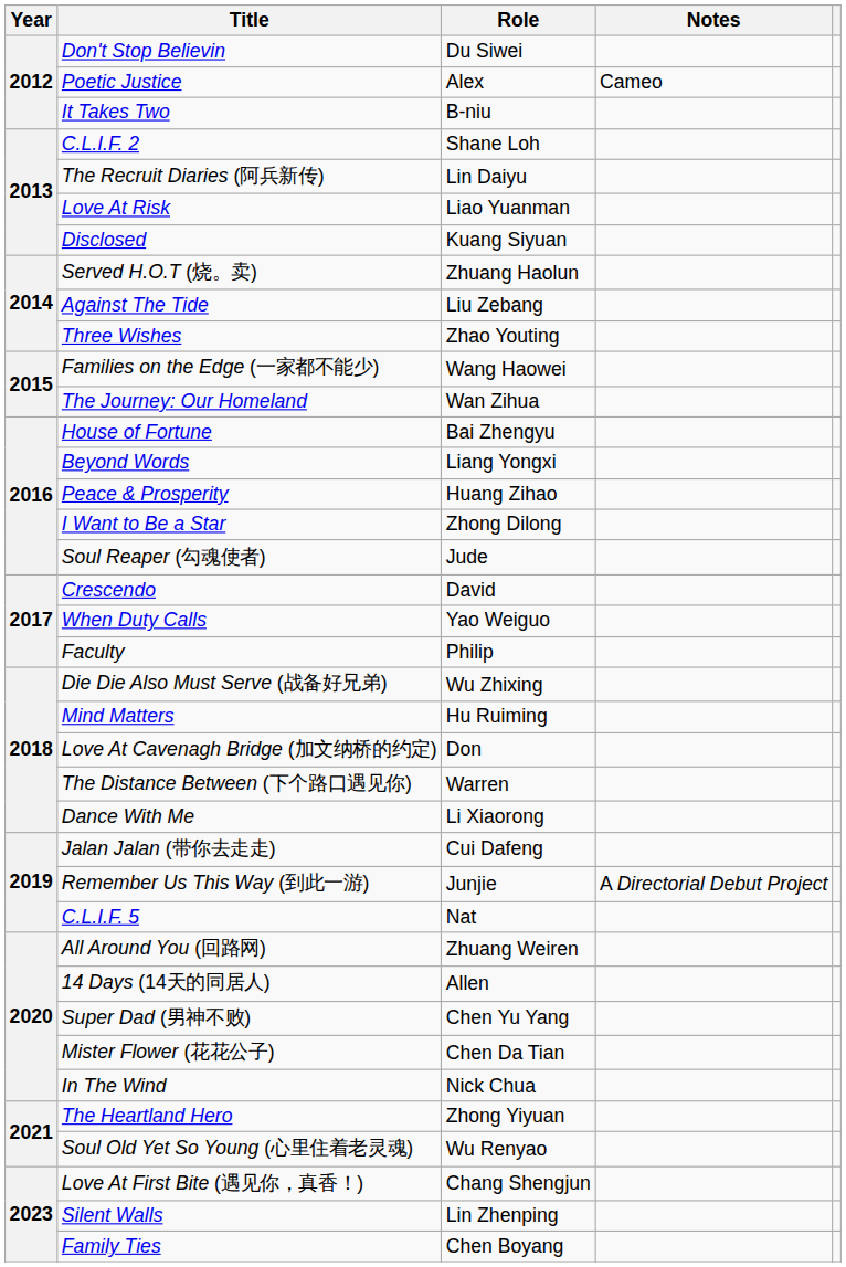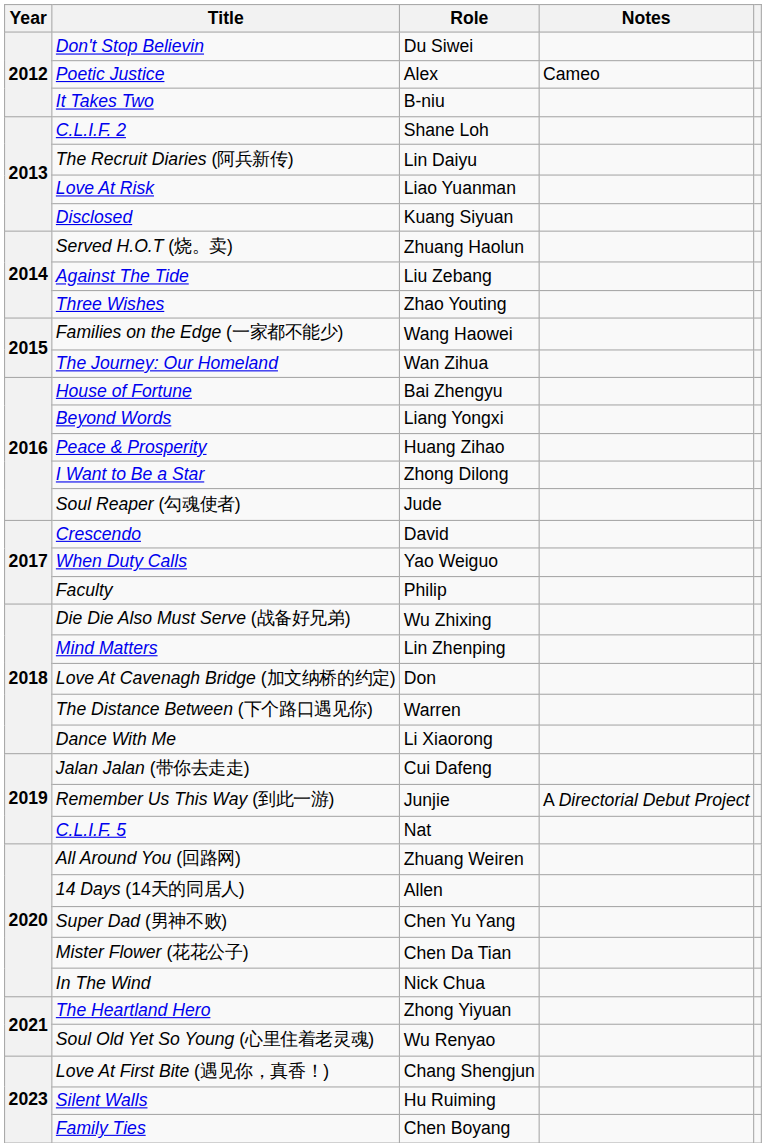Mind Matters | Role: Hu Ruiming -> Lin Zhenping
Silent Walls | Role: Lin Zhenping -> Hu Ruiming
